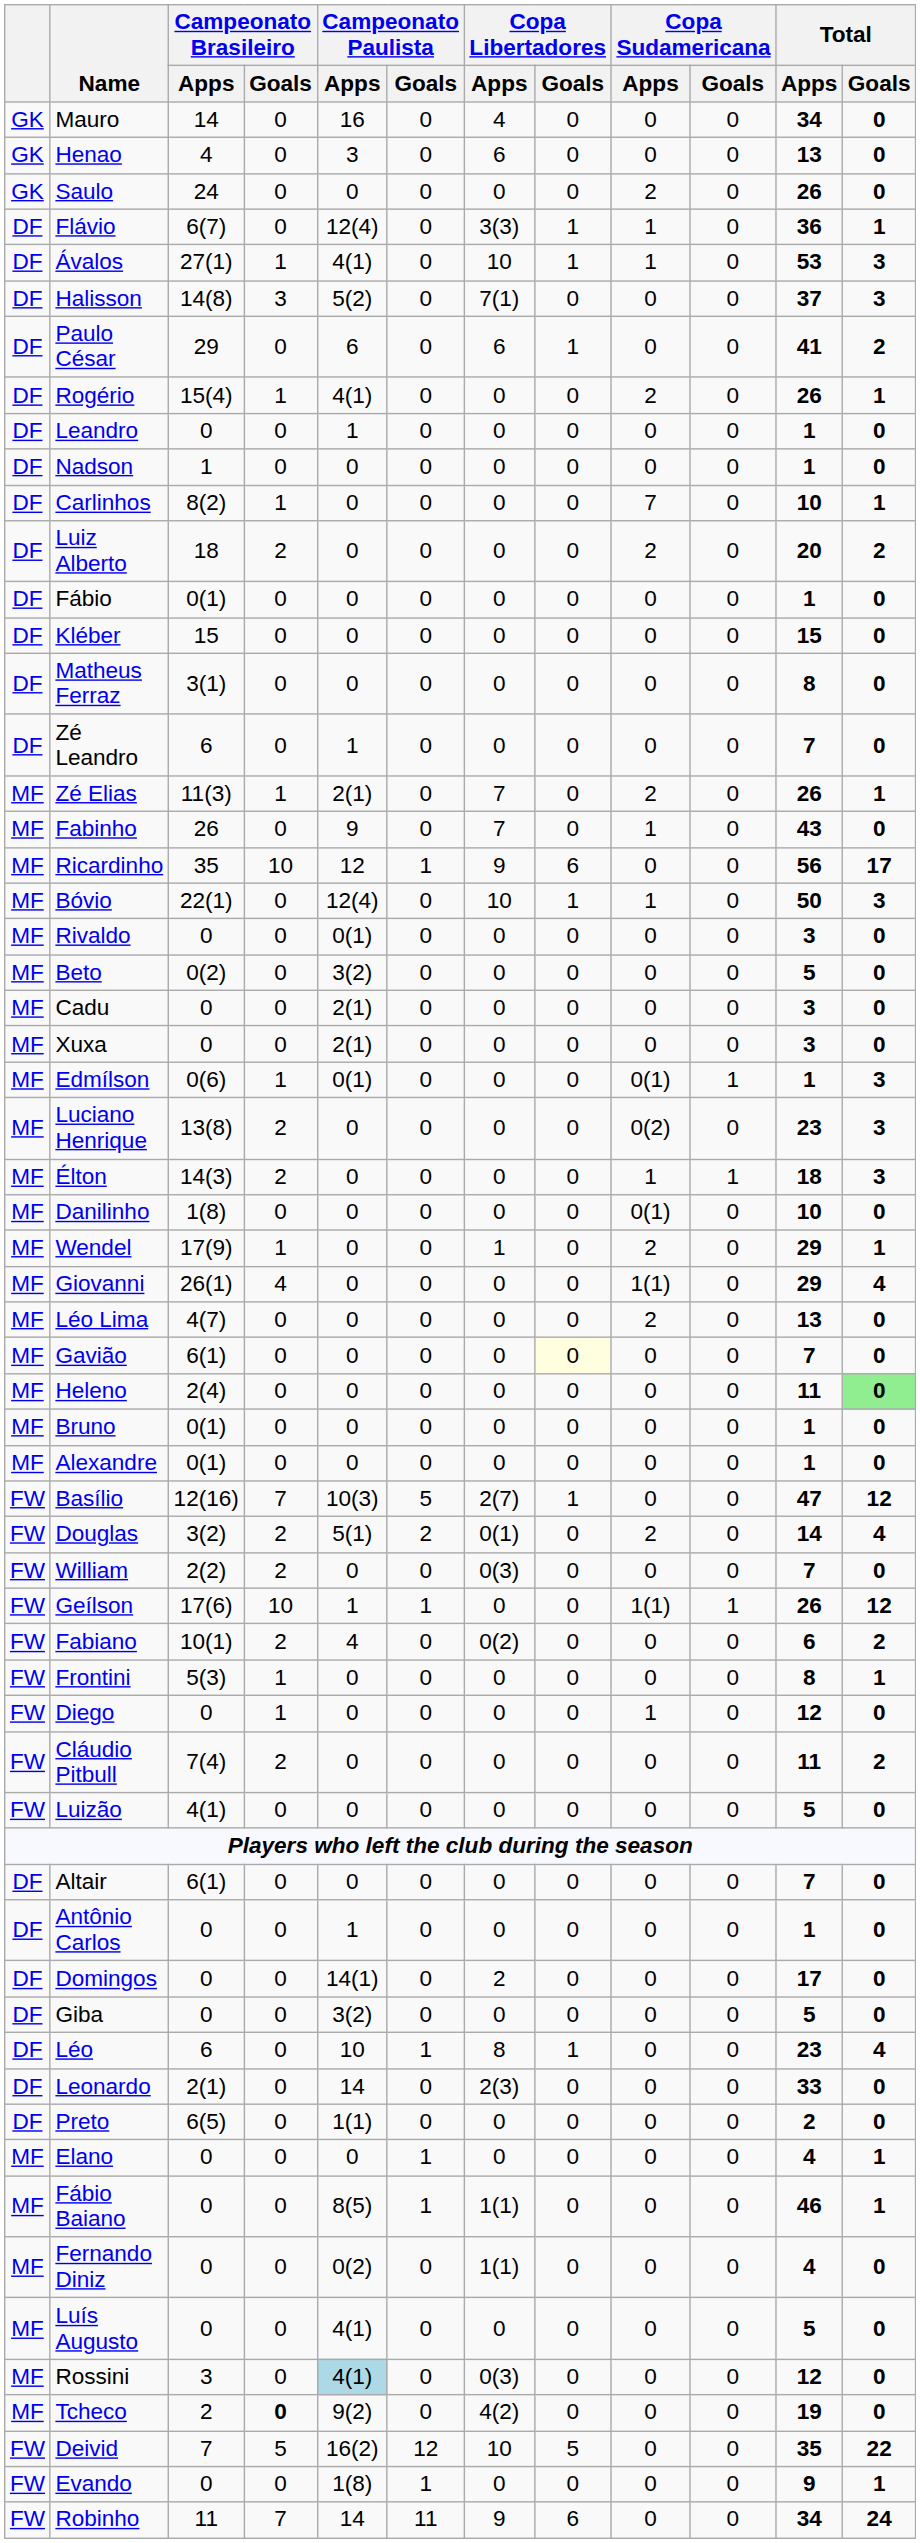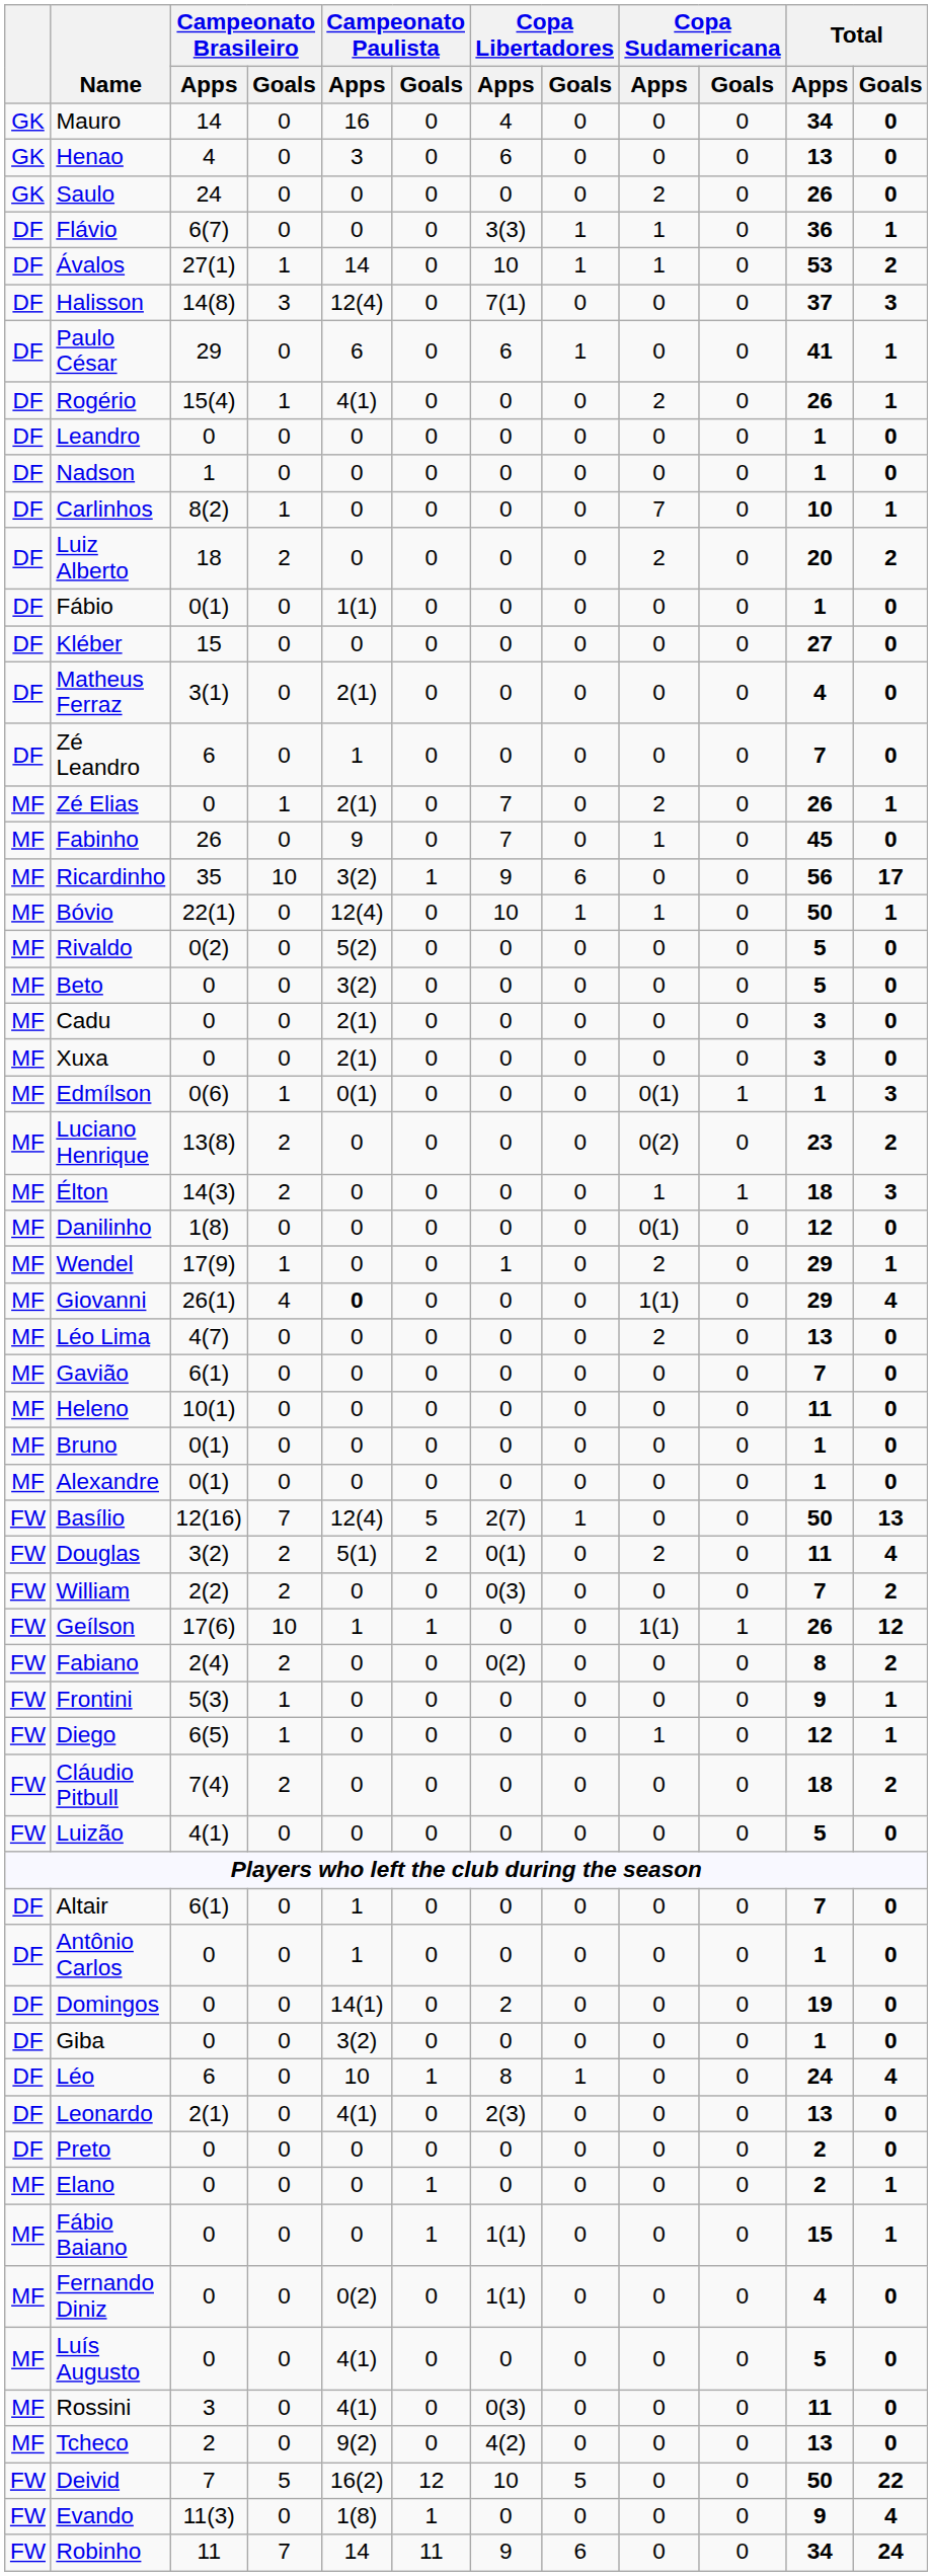Flávio | Campeonato Paulista / Apps: 12(4) -> 0
Ávalos | Campeonato Paulista / Apps: 4(1) -> 14
Ávalos | Total / Goals: 3 -> 2
Halisson | Campeonato Paulista / Apps: 5(2) -> 12(4)
Paulo César | Total / Goals: 2 -> 1
Leandro | Campeonato Paulista / Apps: 1 -> 0
Fábio | Campeonato Paulista / Apps: 0 -> 1(1)
Kléber | Total / Apps: 15 -> 27
Matheus Ferraz | Campeonato Paulista / Apps: 0 -> 2(1)
Matheus Ferraz | Total / Apps: 8 -> 4
Zé Elias | Campeonato Brasileiro / Apps: 11(3) -> 0
Fabinho | Total / Apps: 43 -> 45
Ricardinho | Campeonato Paulista / Apps: 12 -> 3(2)
Bóvio | Total / Goals: 3 -> 1
Rivaldo | Campeonato Brasileiro / Apps: 0 -> 0(2)
Rivaldo | Campeonato Paulista / Apps: 0(1) -> 5(2)
Rivaldo | Total / Apps: 3 -> 5
Beto | Campeonato Brasileiro / Apps: 0(2) -> 0
Luciano Henrique | Total / Goals: 3 -> 2
Danilinho | Total / Apps: 10 -> 12
Giovanni | Campeonato Paulista / Apps: normal -> bold
Gavião | Copa Libertadores / Goals: lightyellow background -> no background
Heleno | Campeonato Brasileiro / Apps: 2(4) -> 10(1)
Heleno | Total / Goals: lightgreen background -> no background
Basílio | Campeonato Paulista / Apps: 10(3) -> 12(4)
Basílio | Total / Apps: 47 -> 50
Basílio | Total / Goals: 12 -> 13
Douglas | Total / Apps: 14 -> 11
William | Total / Goals: 0 -> 2
Fabiano | Campeonato Brasileiro / Apps: 10(1) -> 2(4)
Fabiano | Campeonato Paulista / Apps: 4 -> 0
Fabiano | Total / Apps: 6 -> 8
Frontini | Total / Apps: 8 -> 9
Diego | Campeonato Brasileiro / Apps: 0 -> 6(5)
Diego | Total / Goals: 0 -> 1
Cláudio Pitbull | Total / Apps: 11 -> 18
Altair | Campeonato Paulista / Apps: 0 -> 1
Domingos | Total / Apps: 17 -> 19
Giba | Total / Apps: 5 -> 1
Léo | Total / Apps: 23 -> 24
Leonardo | Campeonato Paulista / Apps: 14 -> 4(1)
Leonardo | Total / Apps: 33 -> 13
Preto | Campeonato Brasileiro / Apps: 6(5) -> 0
Preto | Campeonato Paulista / Apps: 1(1) -> 0
Elano | Total / Apps: 4 -> 2
Fábio Baiano | Campeonato Paulista / Apps: 8(5) -> 0
Fábio Baiano | Total / Apps: 46 -> 15
Rossini | Campeonato Paulista / Apps: lightblue background -> no background
Rossini | Total / Apps: 12 -> 11
Tcheco | Campeonato Brasileiro / Goals: bold -> normal
Tcheco | Total / Apps: 19 -> 13
Deivid | Total / Apps: 35 -> 50
Evando | Campeonato Brasileiro / Apps: 0 -> 11(3)
Evando | Total / Goals: 1 -> 4
